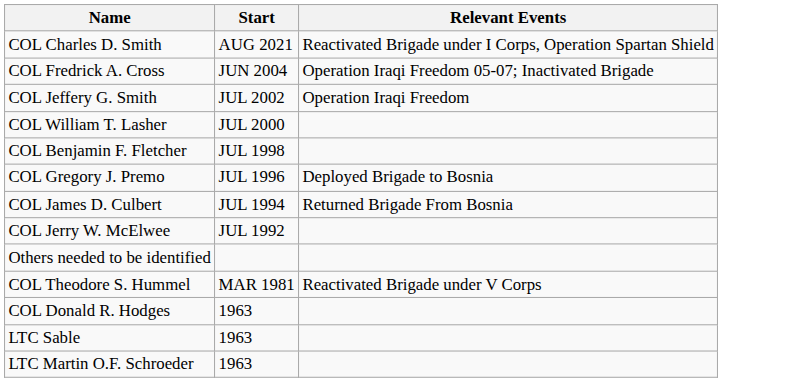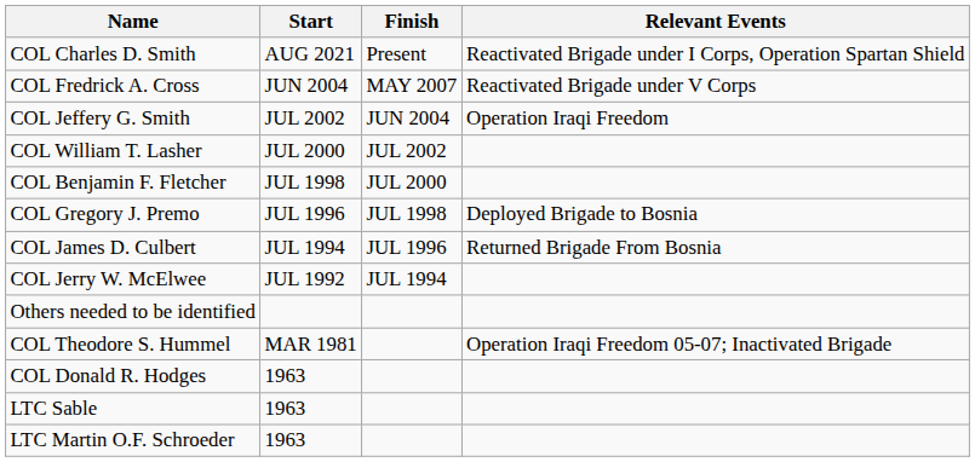+ column: Finish | Present | MAY 2007 | JUN 2004 | JUL 2002 | JUL 2000 | JUL 1998 | JUL 1996 | JUL 1994
COL Fredrick A. Cross | Relevant Events: Operation Iraqi Freedom 05-07; Inactivated Brigade -> Reactivated Brigade under V Corps
COL Theodore S. Hummel | Relevant Events: Reactivated Brigade under V Corps -> Operation Iraqi Freedom 05-07; Inactivated Brigade
